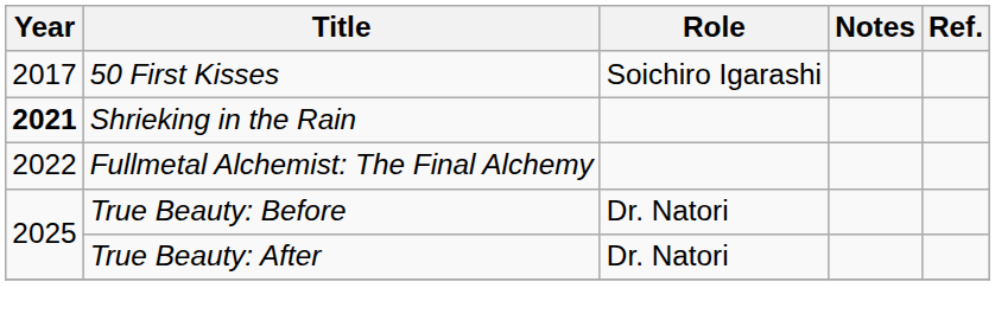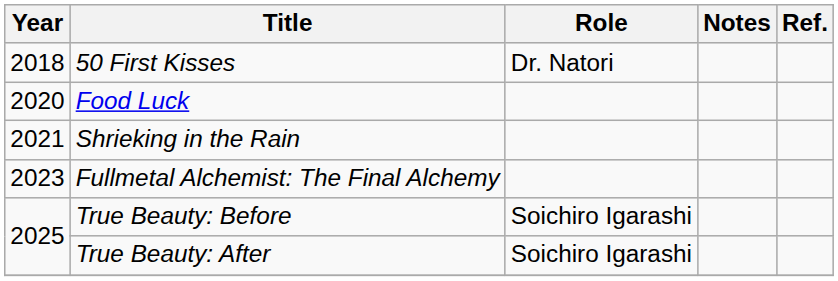50 First Kisses | Year: 2017 -> 2018
50 First Kisses | Role: Soichiro Igarashi -> Dr. Natori
+ row: 2020 | Food Luck
Shrieking in the Rain | Year: bold -> normal
Fullmetal Alchemist: The Final Alchemy | Year: 2022 -> 2023
True Beauty: Before | Role: Dr. Natori -> Soichiro Igarashi
True Beauty: After | Role: Dr. Natori -> Soichiro Igarashi
